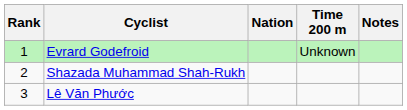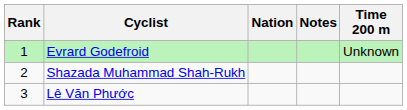columns swapped: Time 200 m <-> Notes
